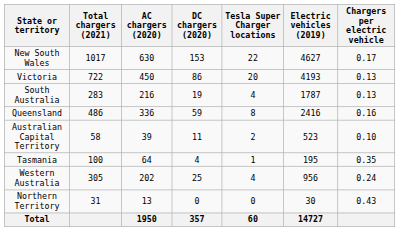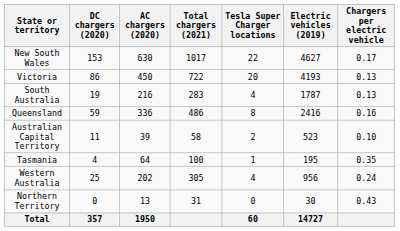columns swapped: DC chargers (2020) <-> Total chargers (2021)
